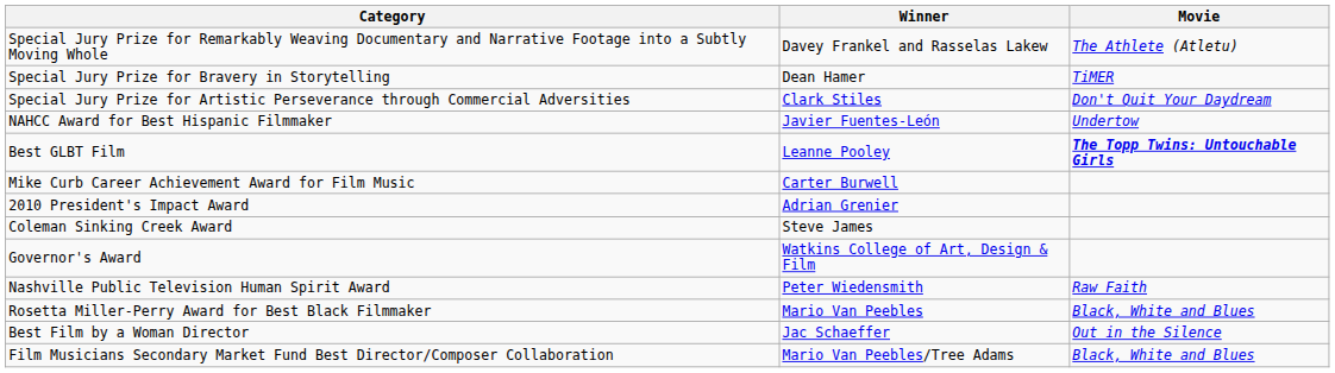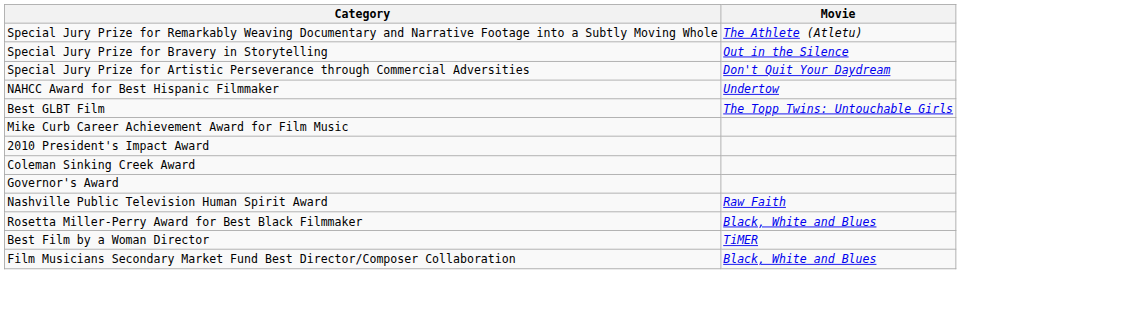- column: Winner | Davey Frankel and Rasselas Lakew | Dean Hamer | Clark Stiles | Javier Fuentes-León | Leanne Pooley | Carter Burwell | Adrian Grenier | Steve James | Watkins College of Art, Design & Film | Peter Wiedensmith | Mario Van Peebles | Jac Schaeffer | Mario Van Peebles/Tree Adams
Special Jury Prize for Bravery in Storytelling | Movie: TiMER -> Out in the Silence
Best GLBT Film | Movie: bold -> normal
Best Film by a Woman Director | Movie: Out in the Silence -> TiMER
